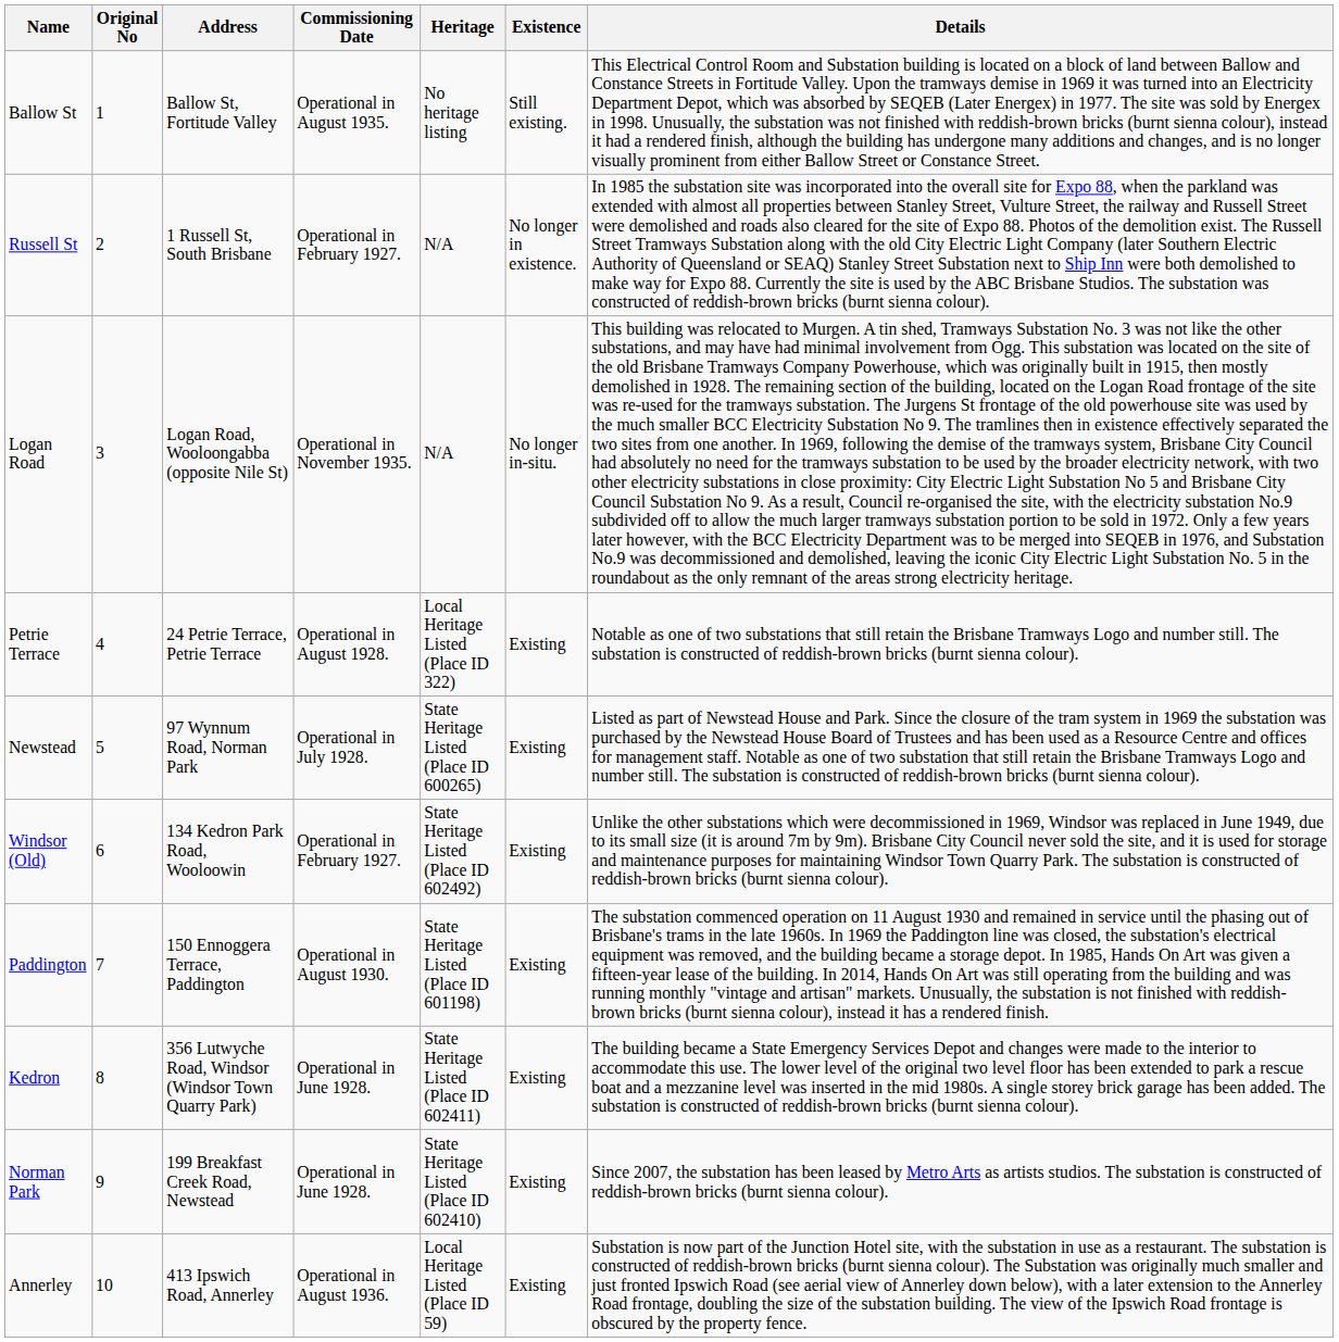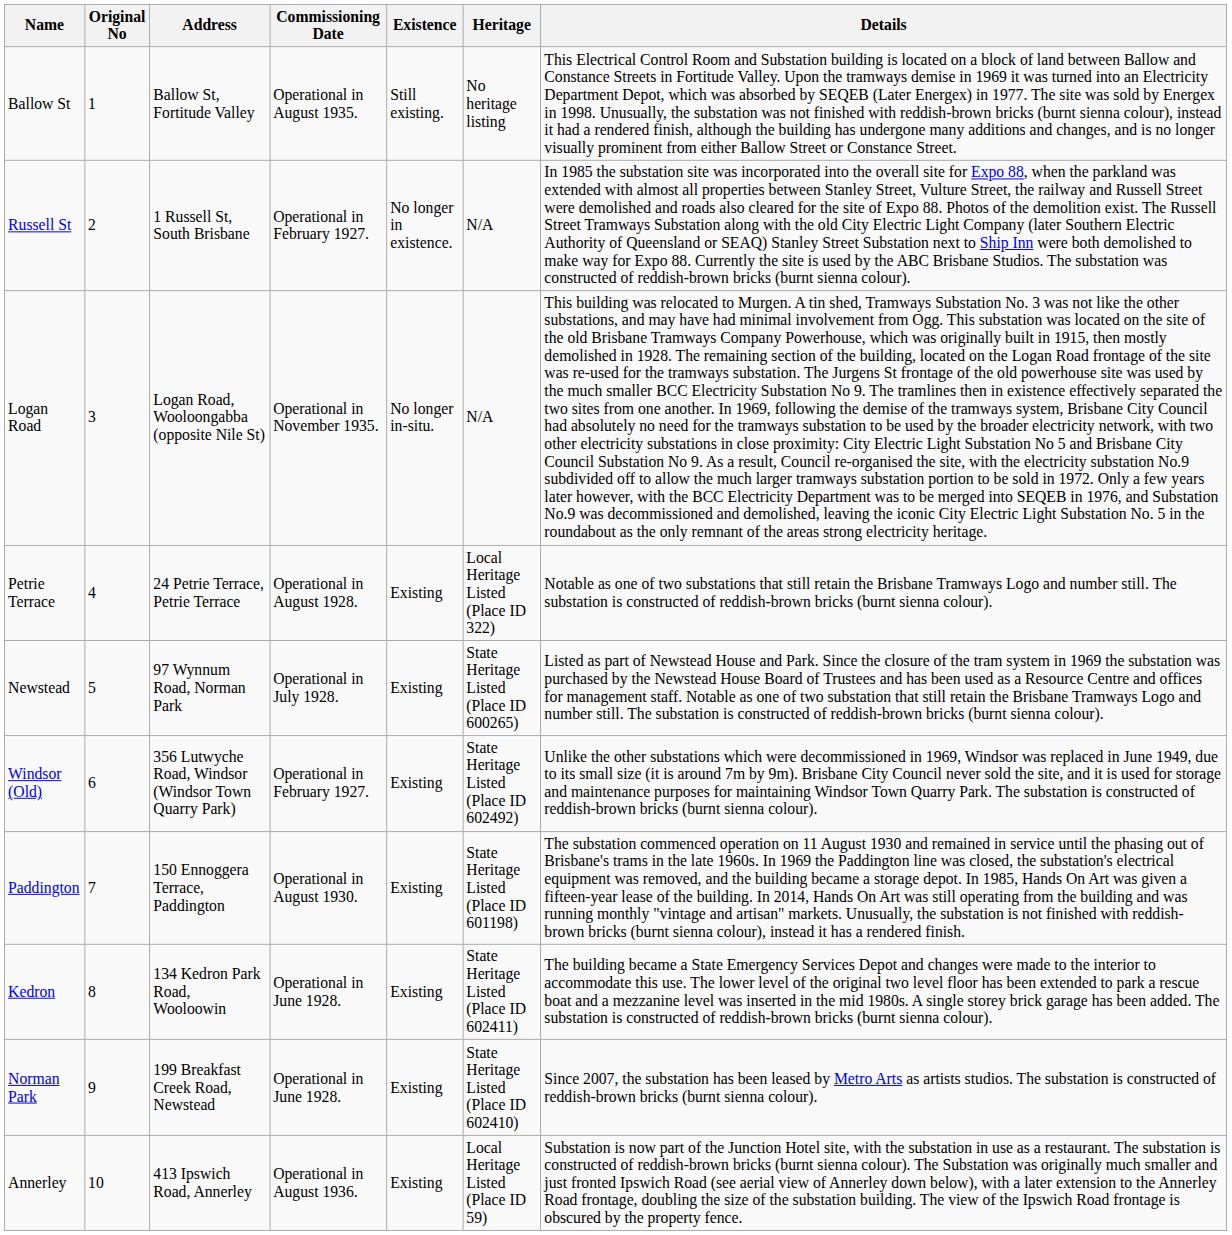columns swapped: Existence <-> Heritage
Windsor (Old) | Address: 134 Kedron Park Road, Wooloowin -> 356 Lutwyche Road, Windsor (Windsor Town Quarry Park)
Kedron | Address: 356 Lutwyche Road, Windsor (Windsor Town Quarry Park) -> 134 Kedron Park Road, Wooloowin
